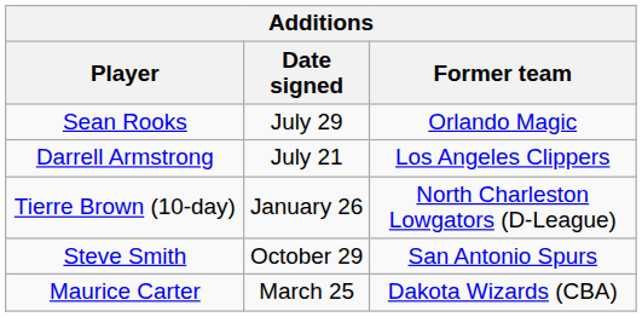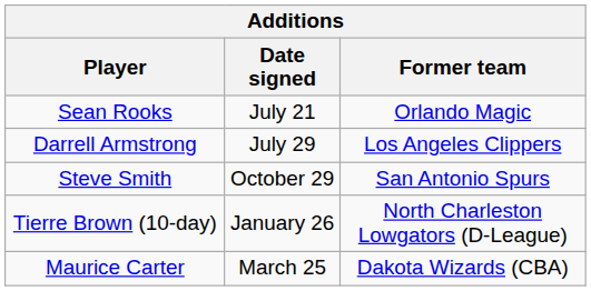Sean Rooks | Date signed: July 29 -> July 21
Darrell Armstrong | Date signed: July 21 -> July 29
rows swapped: Steve Smith <-> Tierre Brown (10-day)
